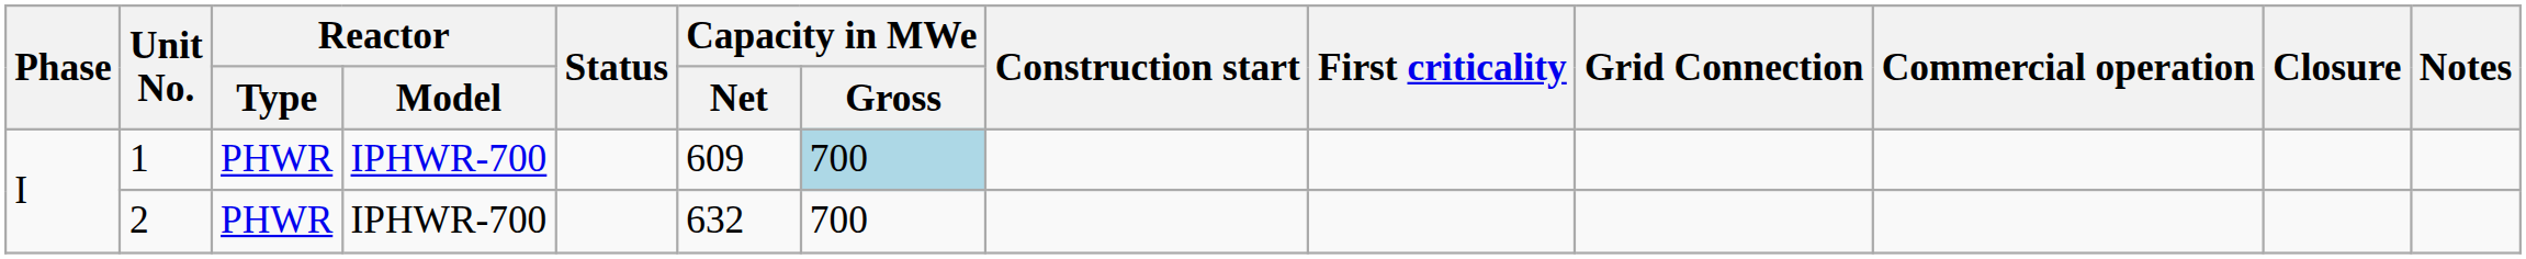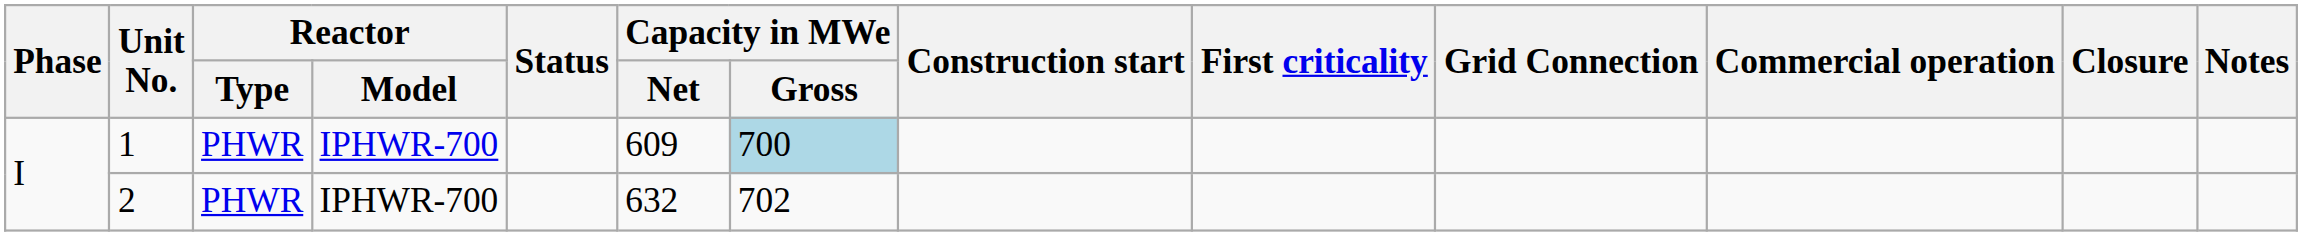2 | Capacity in MWe / Gross: 700 -> 702
